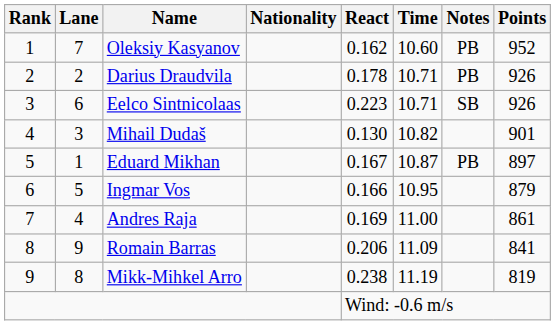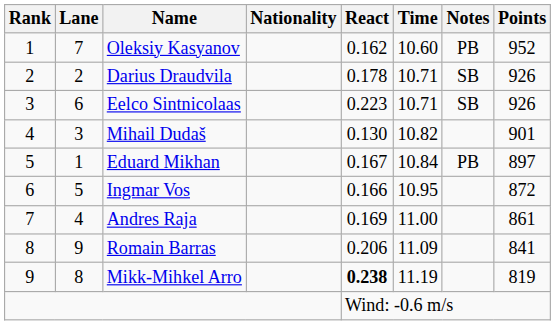Darius Draudvila | Notes: PB -> SB
Eduard Mikhan | Time: 10.87 -> 10.84
Ingmar Vos | Points: 879 -> 872
Mikk-Mihkel Arro | React: normal -> bold
